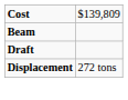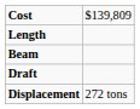+ row: Length
